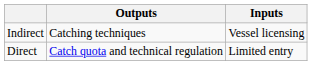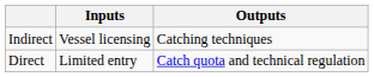columns swapped: Inputs <-> Outputs
